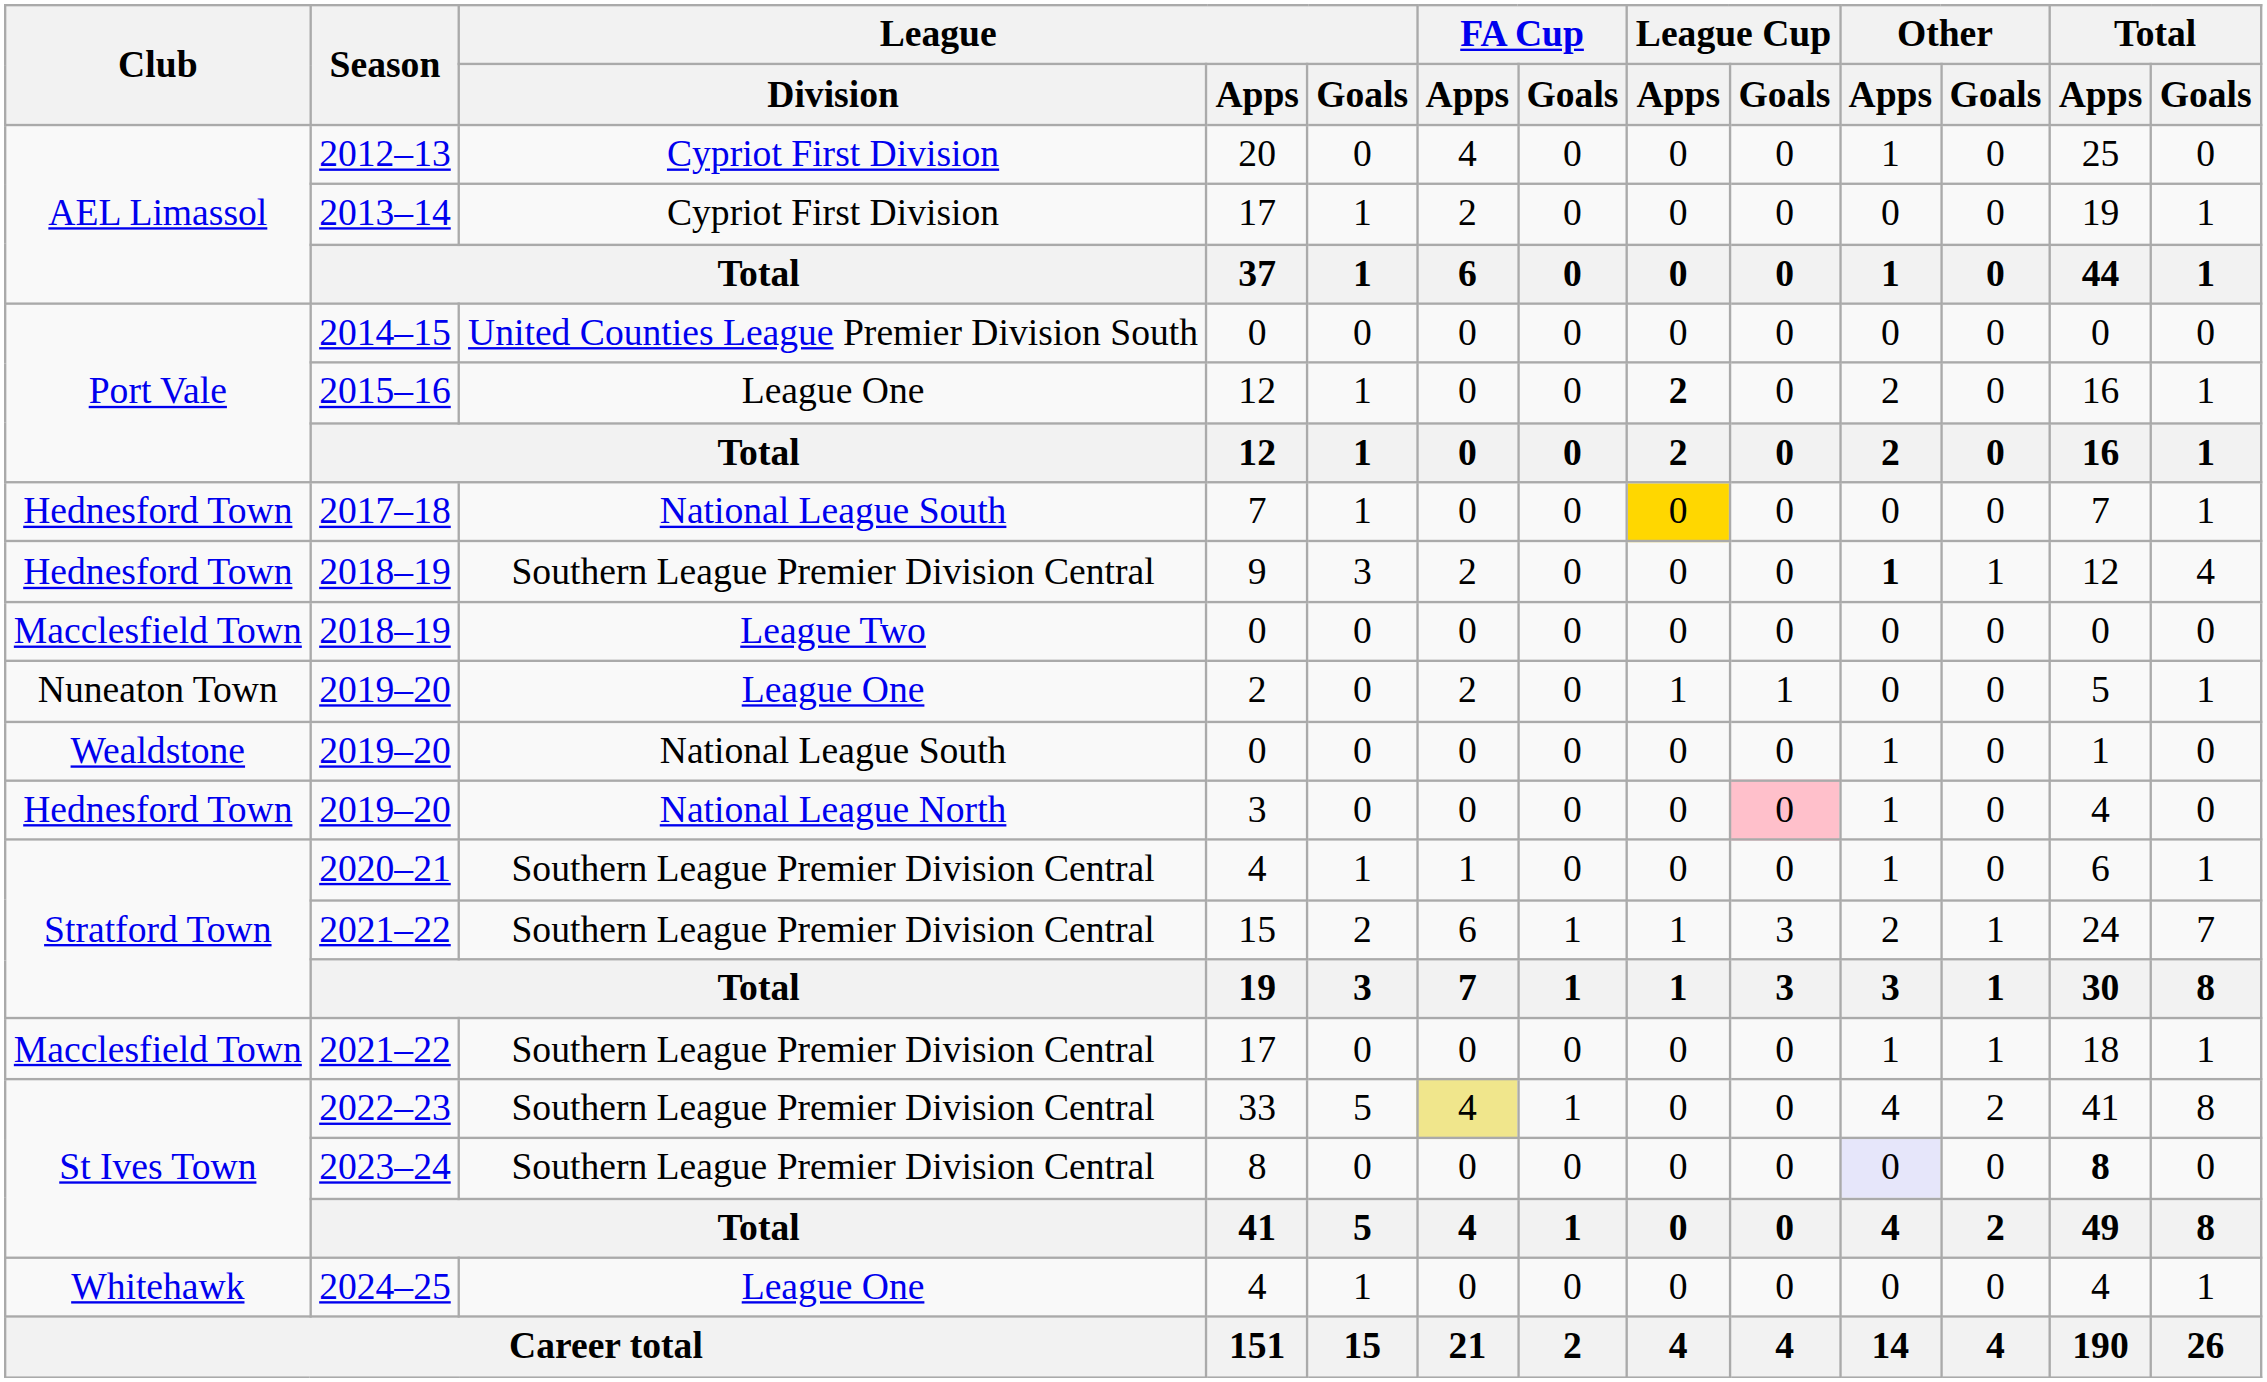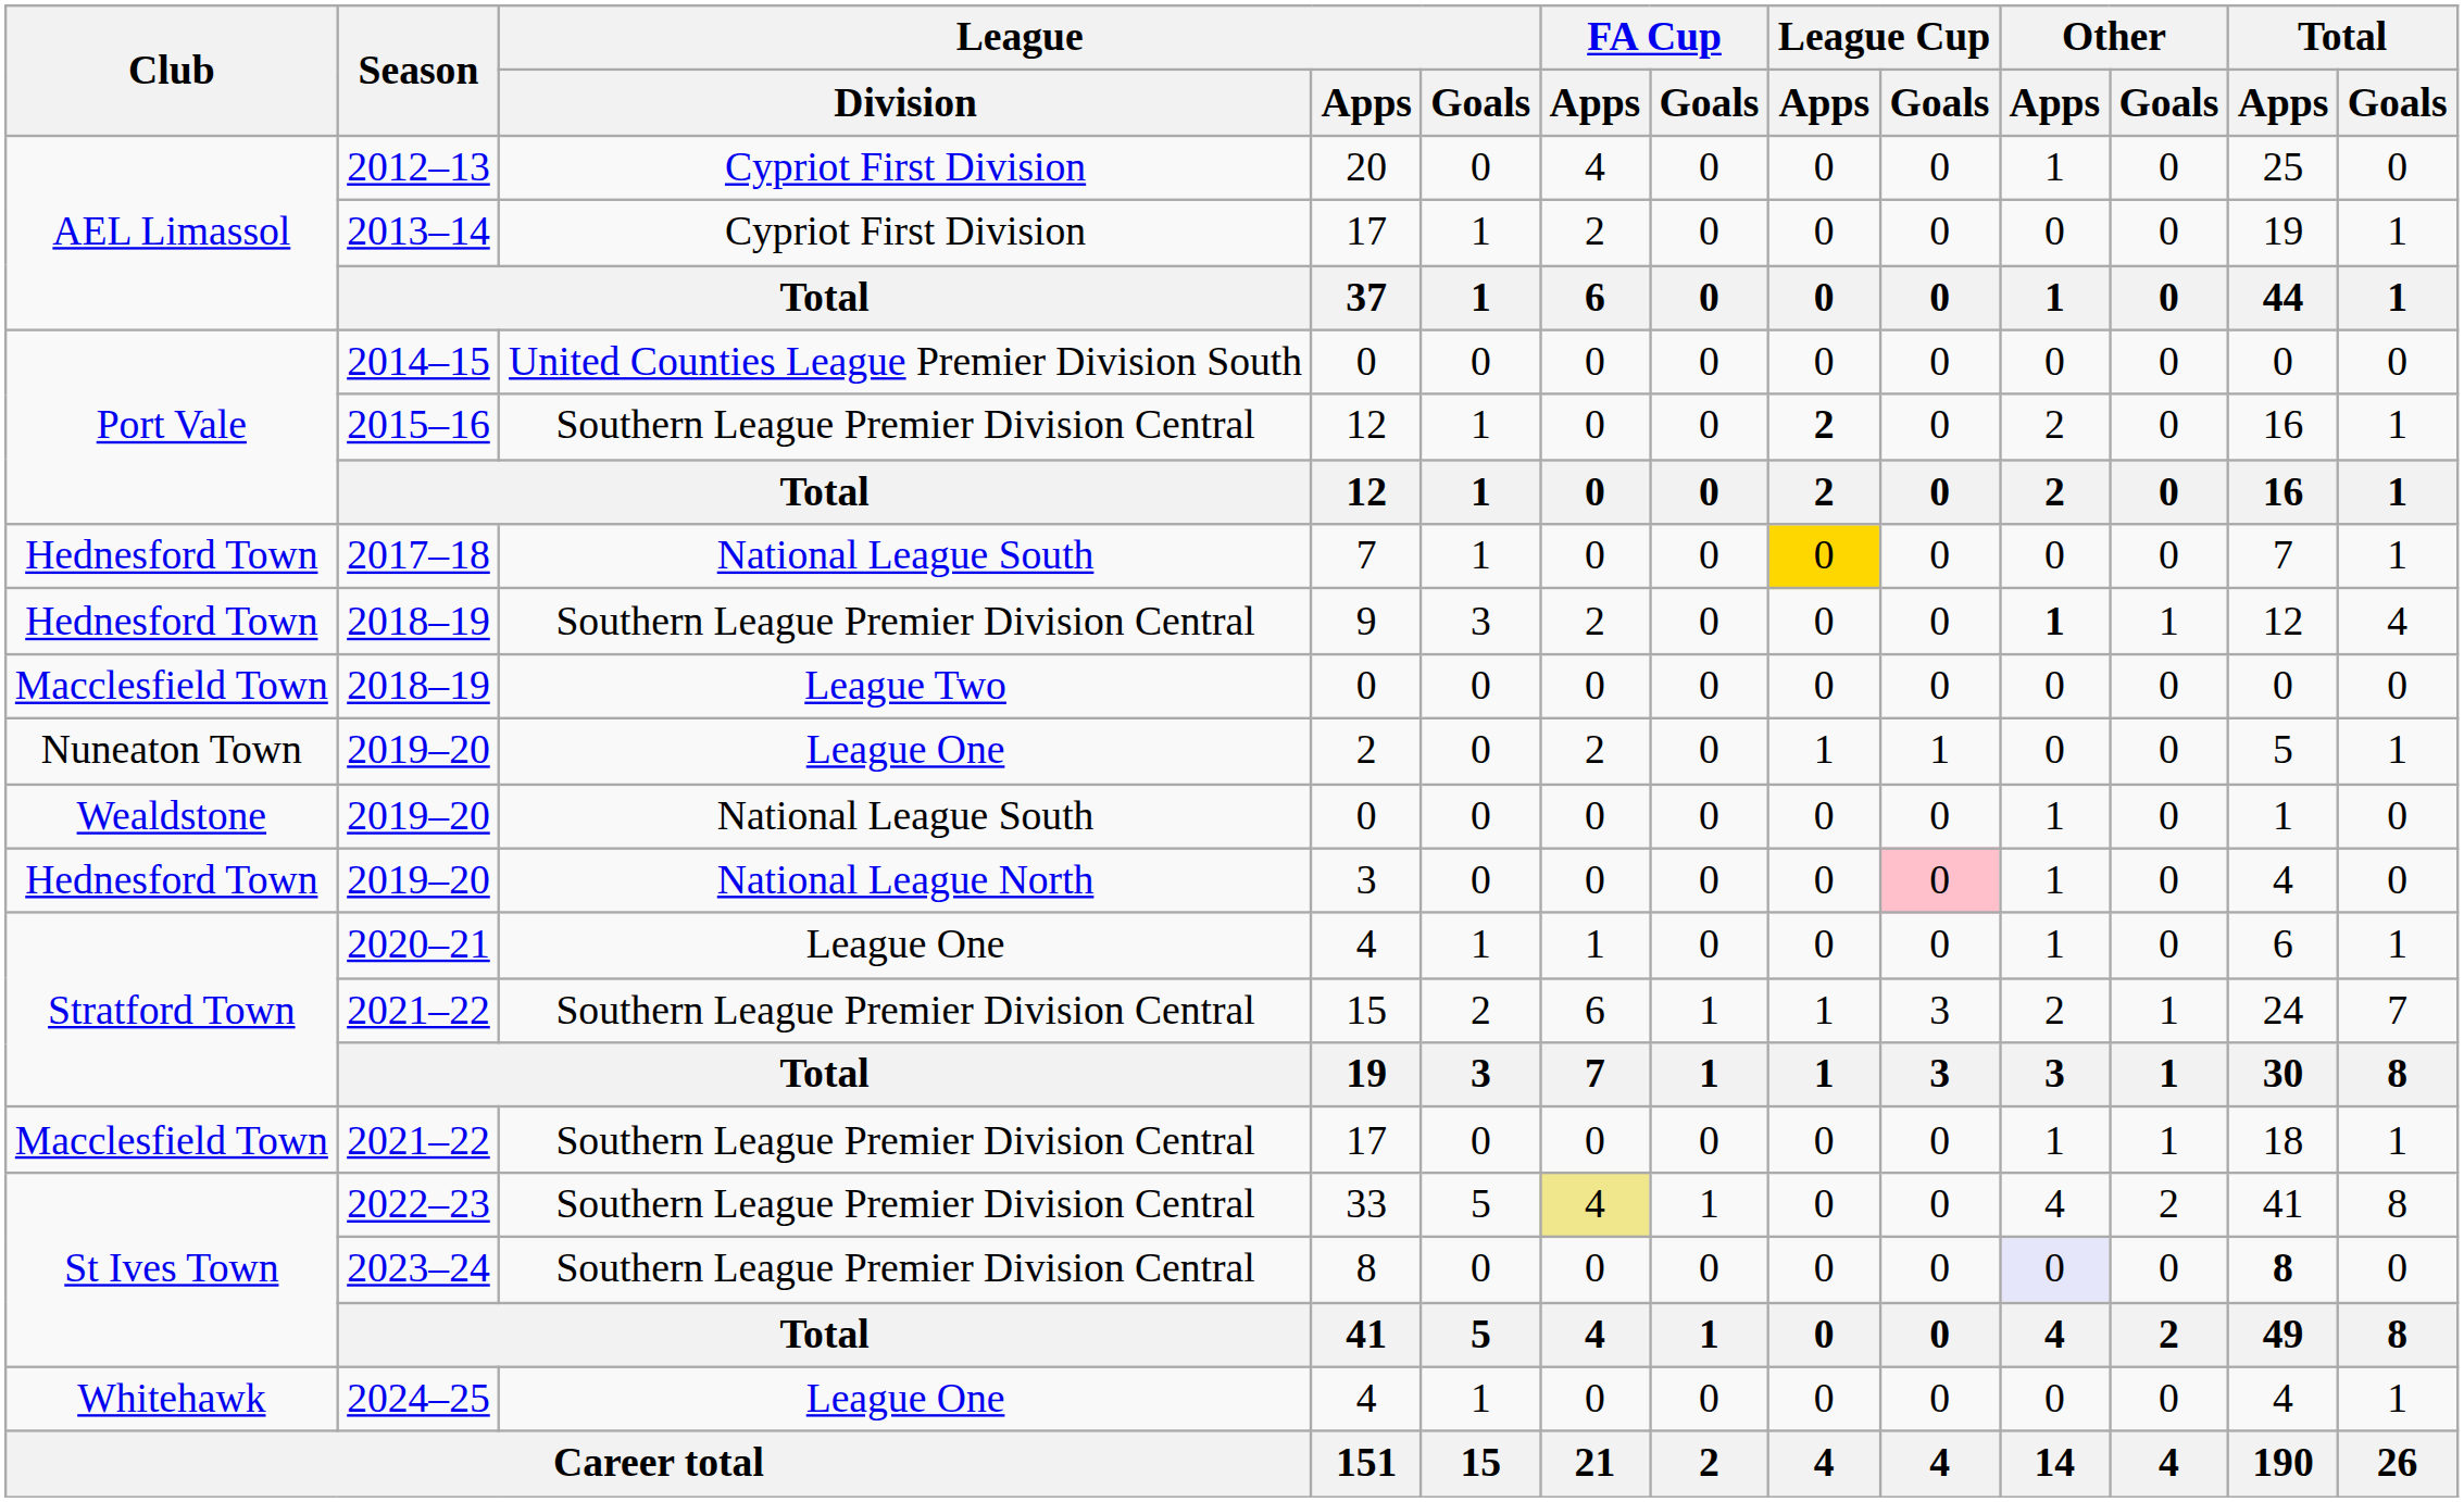2015–16 | League / Division: League One -> Southern League Premier Division Central
2020–21 | League / Division: Southern League Premier Division Central -> League One
